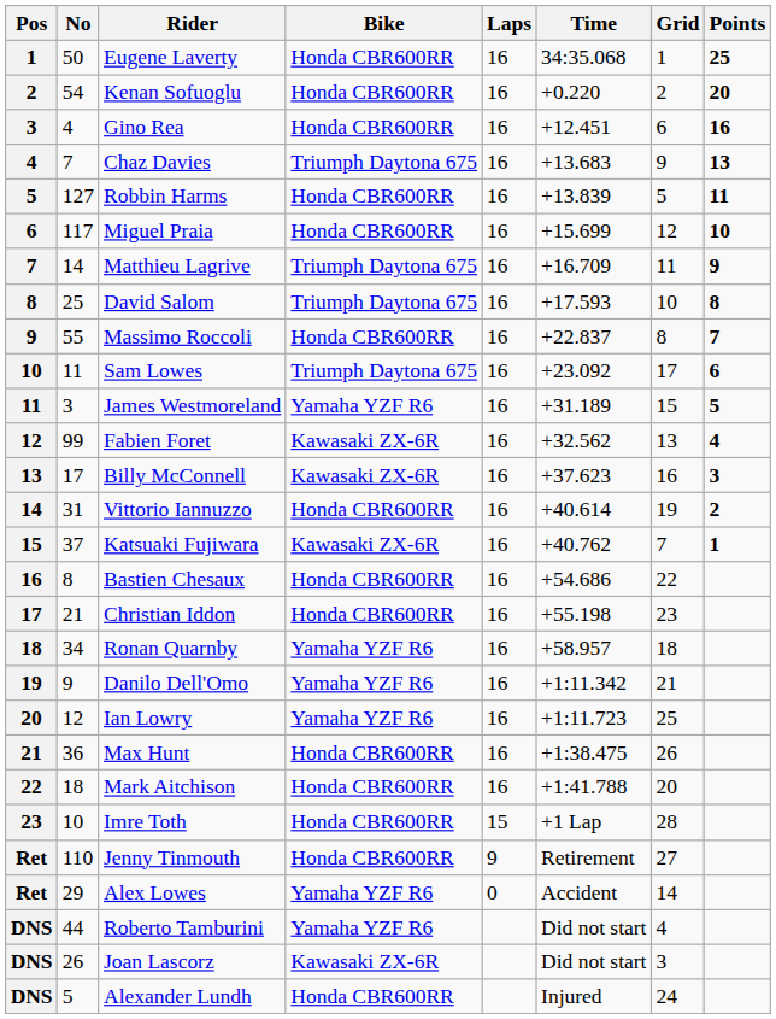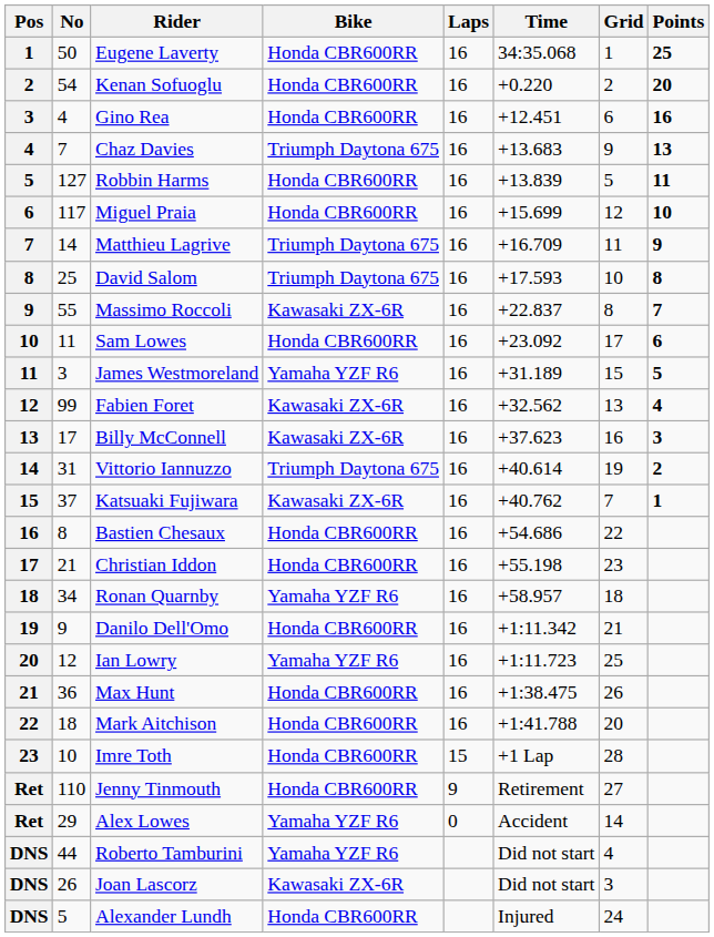Massimo Roccoli | Bike: Honda CBR600RR -> Kawasaki ZX-6R
Sam Lowes | Bike: Triumph Daytona 675 -> Honda CBR600RR
Vittorio Iannuzzo | Bike: Honda CBR600RR -> Triumph Daytona 675
Danilo Dell'Omo | Bike: Yamaha YZF R6 -> Honda CBR600RR
